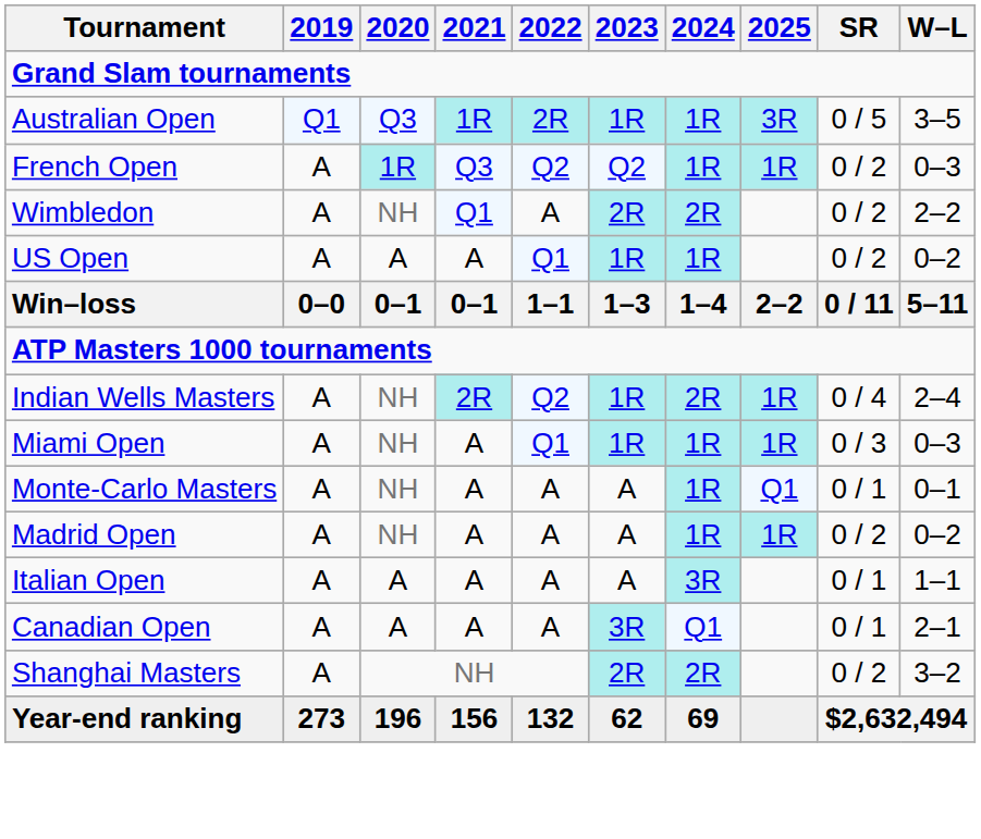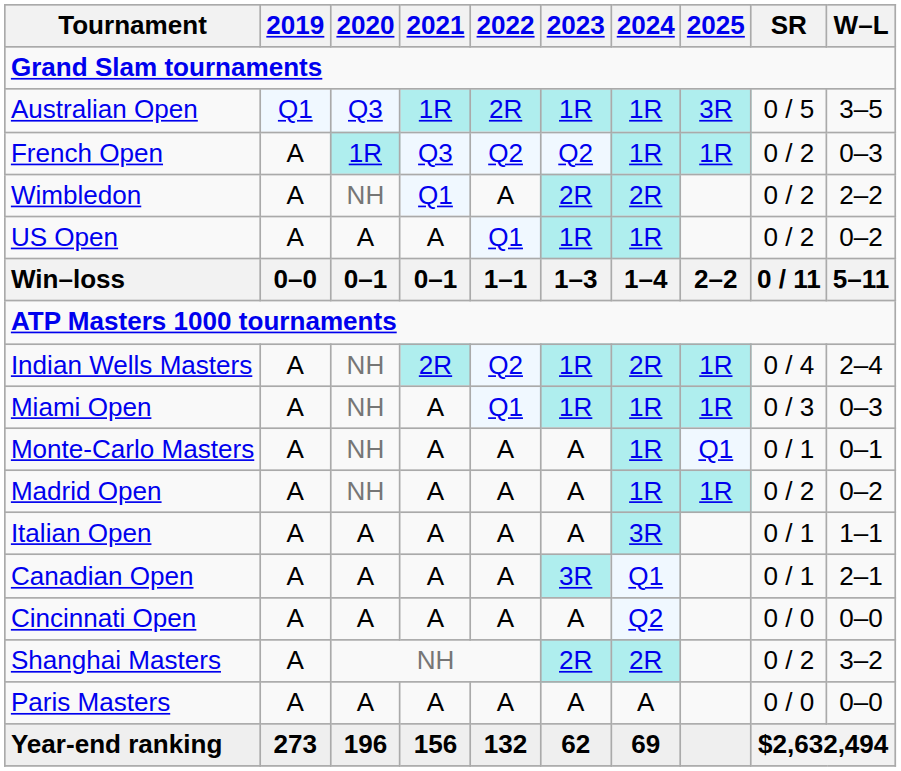+ row: Cincinnati Open | A | A | A | A | A | Q2 | 0 / 0 | 0–0
+ row: Paris Masters | A | A | A | A | A | A | 0 / 0 | 0–0
